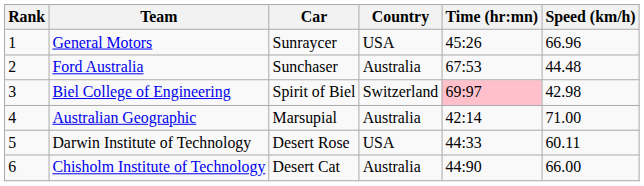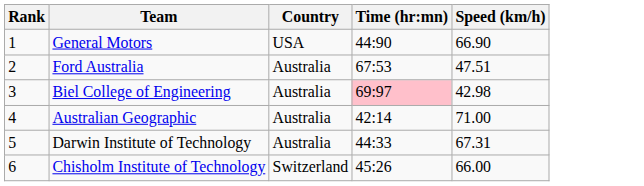- column: Car | Sunraycer | Sunchaser | Spirit of Biel | Marsupial | Desert Rose | Desert Cat
General Motors | Time (hr:mn): 45:26 -> 44:90
General Motors | Speed (km/h): 66.96 -> 66.90
Ford Australia | Speed (km/h): 44.48 -> 47.51
Biel College of Engineering | Country: Switzerland -> Australia
Darwin Institute of Technology | Country: USA -> Australia
Darwin Institute of Technology | Speed (km/h): 60.11 -> 67.31
Chisholm Institute of Technology | Country: Australia -> Switzerland
Chisholm Institute of Technology | Time (hr:mn): 44:90 -> 45:26
